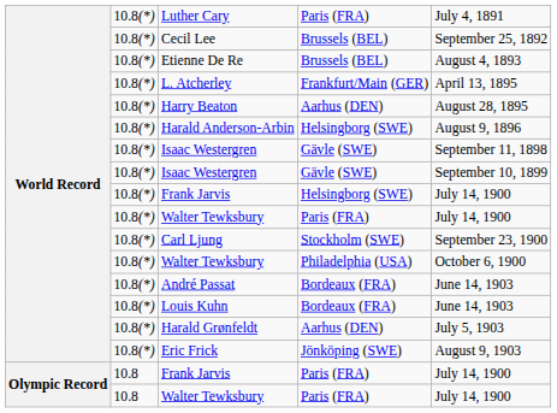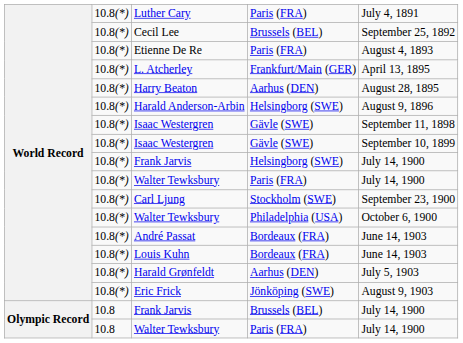Etienne De Re | column 4: Brussels (BEL) -> Paris (FRA)
Olympic Record / Frank Jarvis | column 4: Paris (FRA) -> Brussels (BEL)
